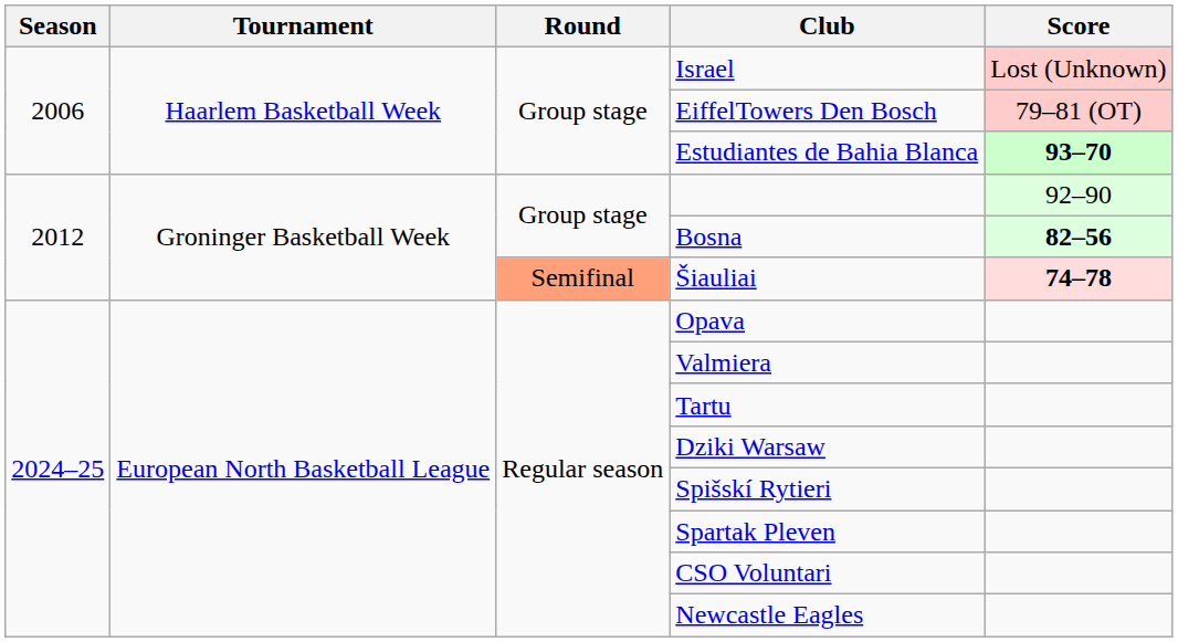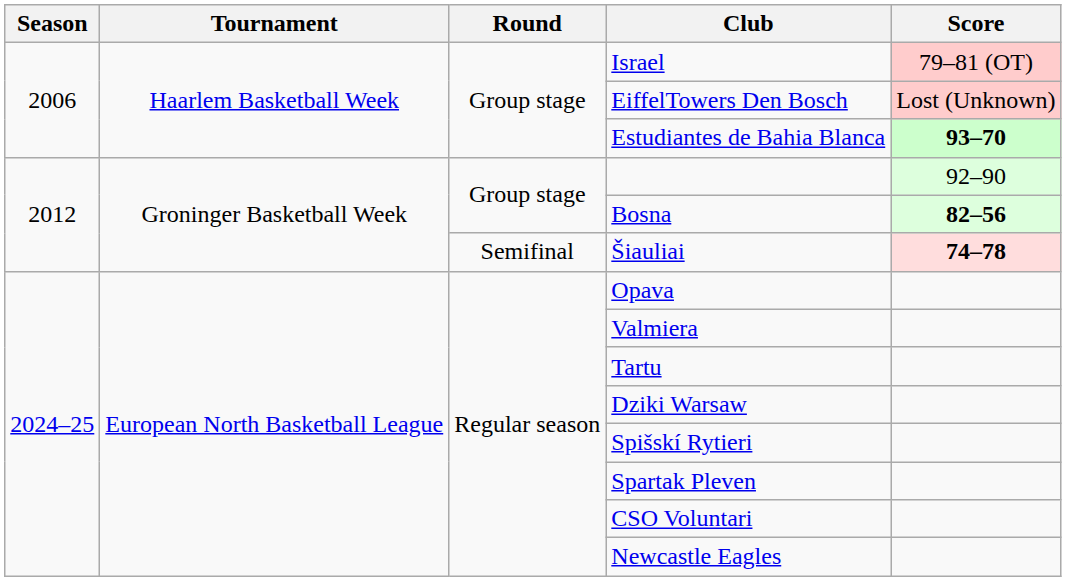Israel | Score: Lost (Unknown) -> 79–81 (OT)
EiffelTowers Den Bosch | Score: 79–81 (OT) -> Lost (Unknown)
Šiauliai | Round: lightsalmon background -> no background
